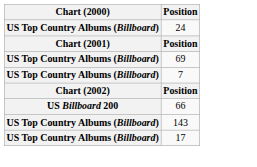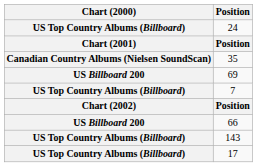+ row: Canadian Country Albums (Nielsen SoundScan) | 35
69 | Chart (2000): US Top Country Albums (Billboard) -> US Billboard 200
